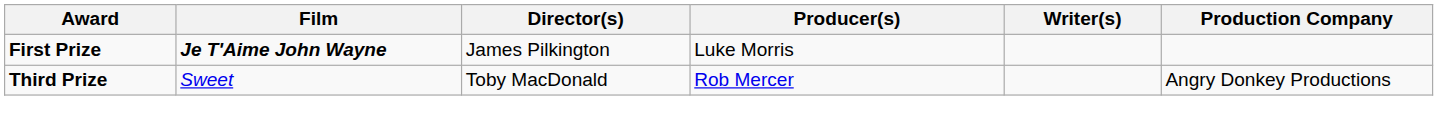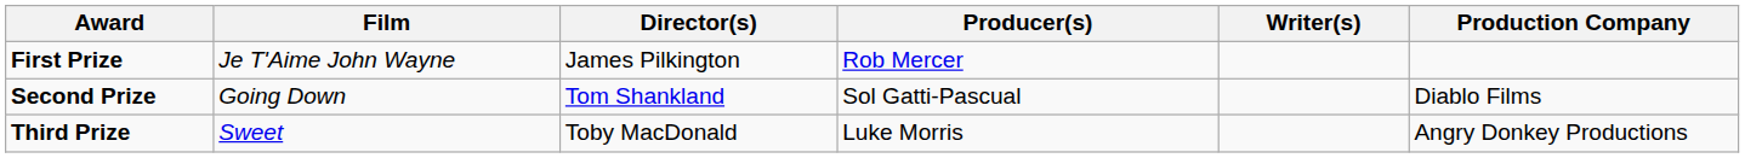First Prize | Film: bold -> normal
First Prize | Producer(s): Luke Morris -> Rob Mercer
+ row: Second Prize | Going Down | Tom Shankland | Sol Gatti-Pascual | Diablo Films
Third Prize | Producer(s): Rob Mercer -> Luke Morris
